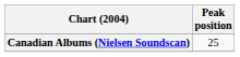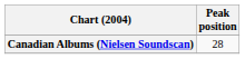Canadian Albums (Nielsen Soundscan) | Peak position: 25 -> 28
